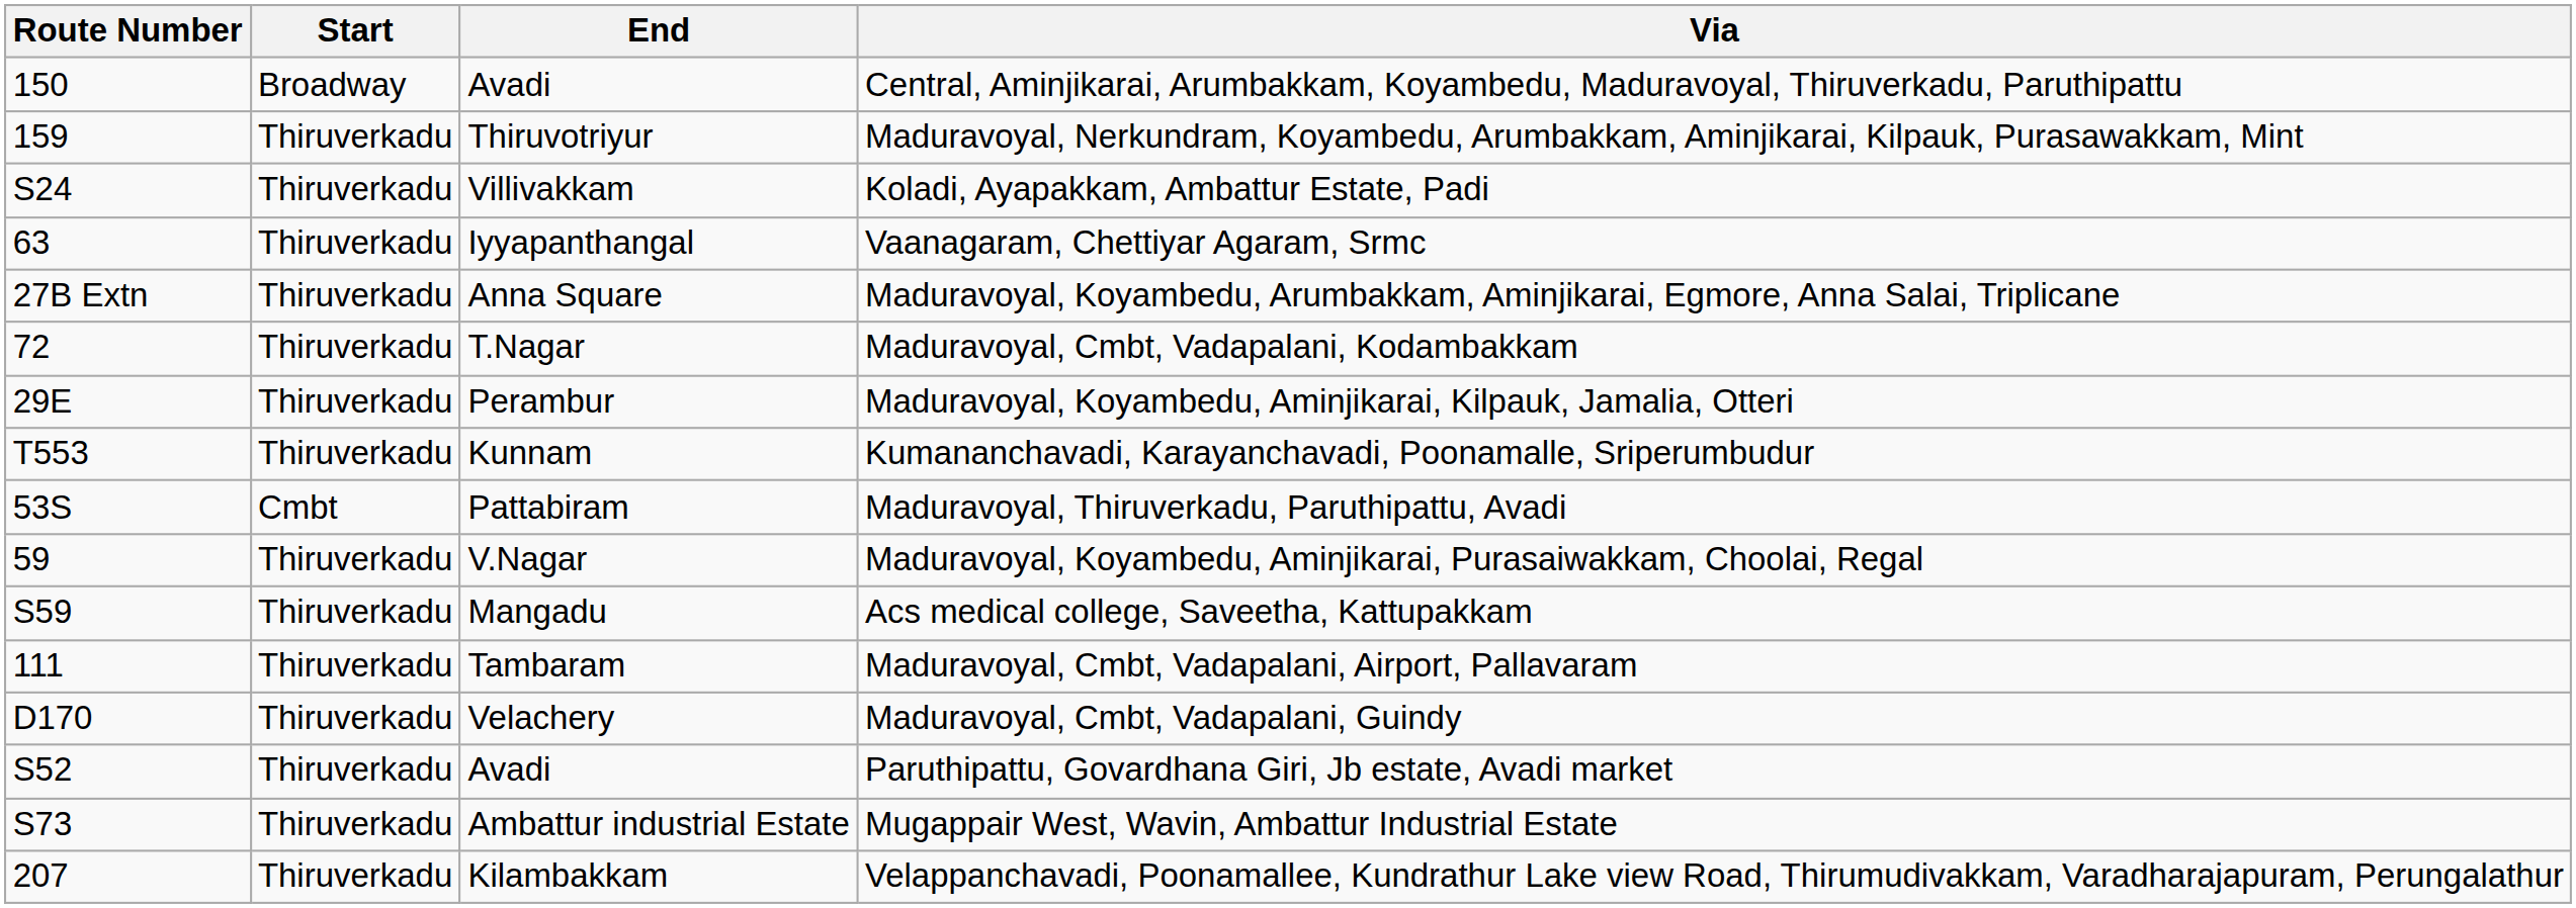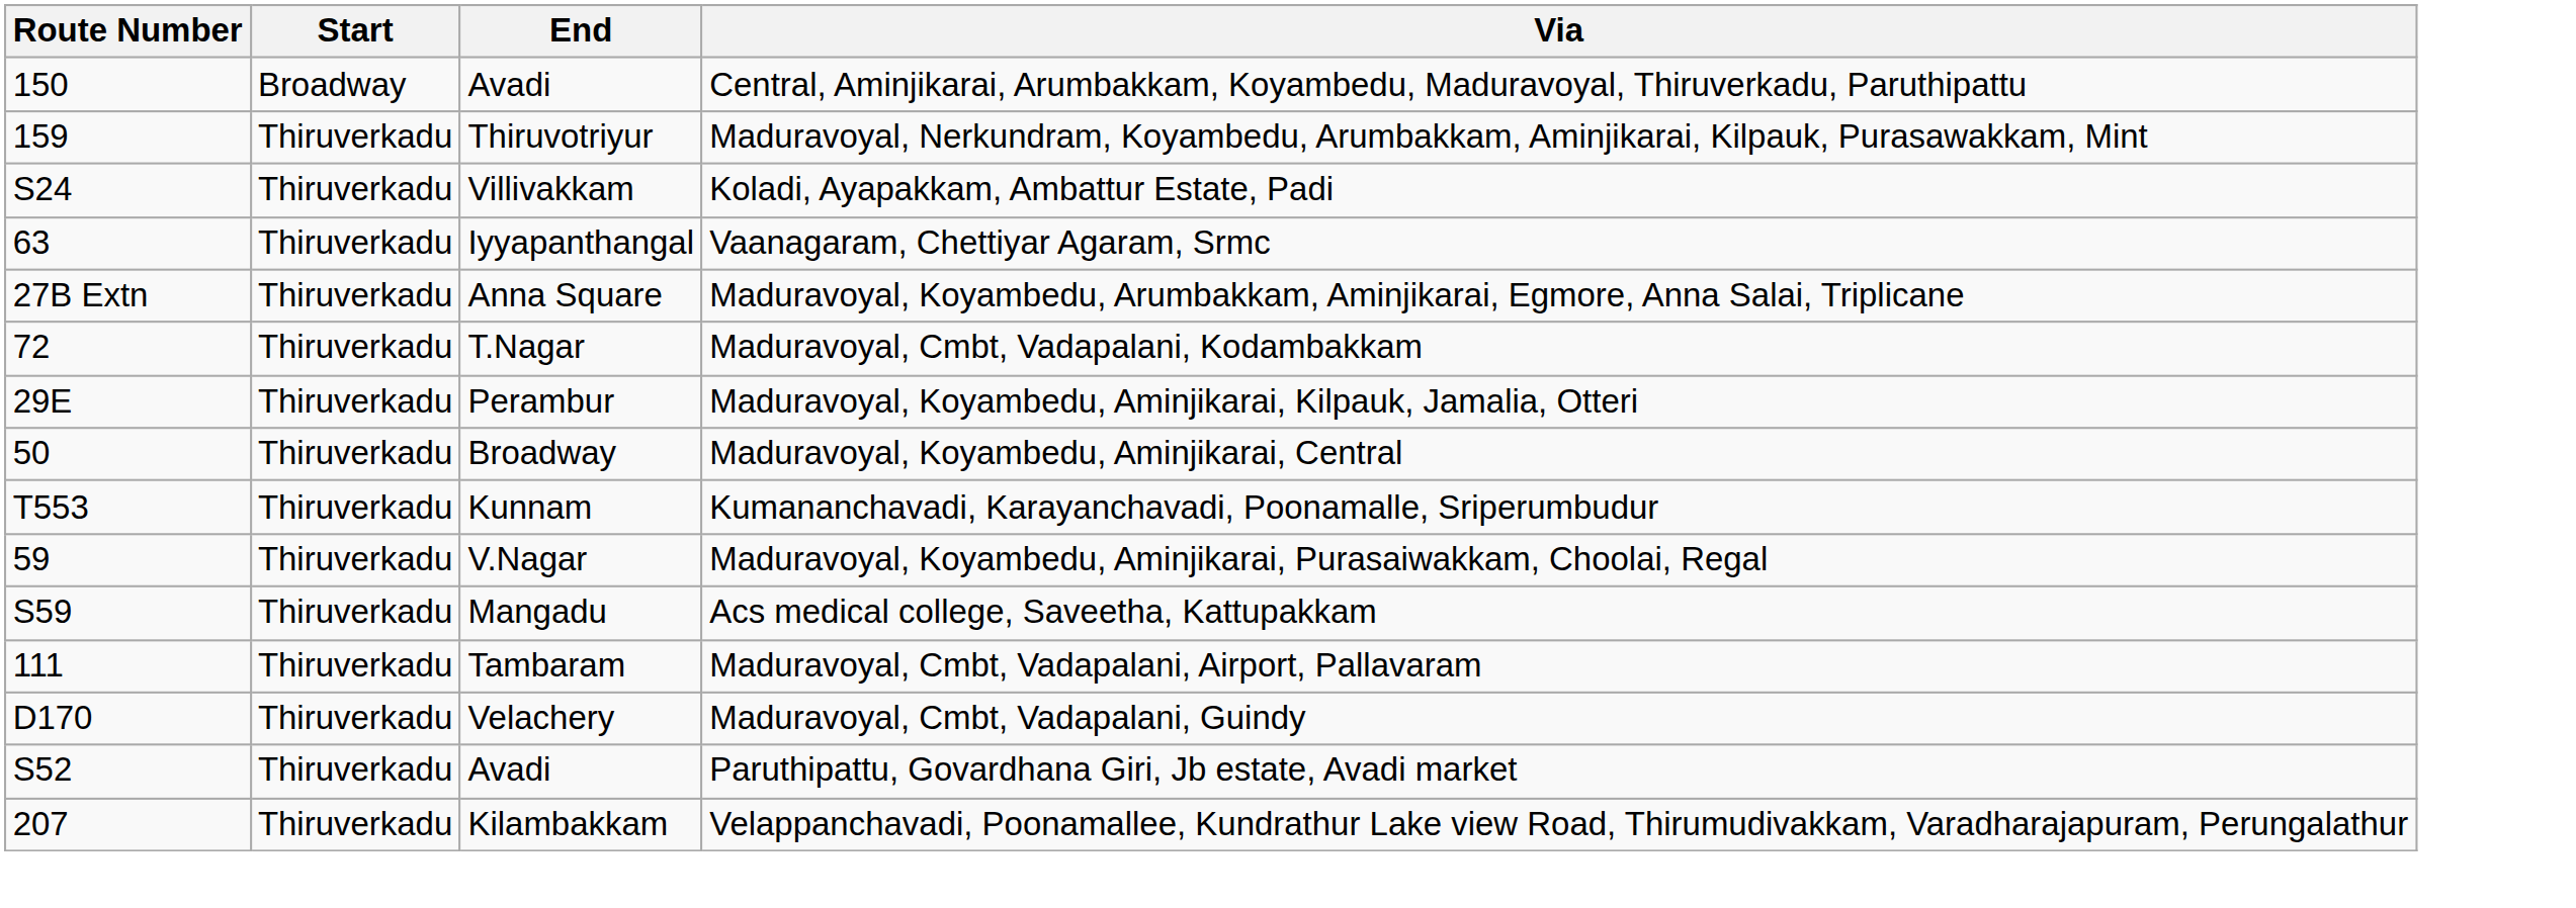+ row: 50 | Thiruverkadu | Broadway | Maduravoyal, Koyambedu, Aminjikarai, Central
- row: 53S | Cmbt | Pattabiram | Maduravoyal, Thiruverkadu, Paruthipattu, Avadi
- row: S73 | Thiruverkadu | Ambattur industrial Estate | Mugappair West, Wavin, Ambattur Industrial Estate
